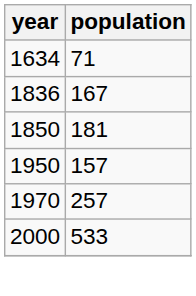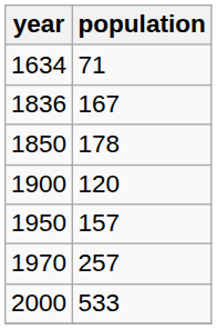1850 | population: 181 -> 178
+ row: 1900 | 120
